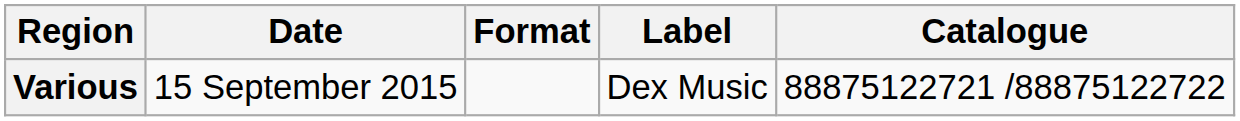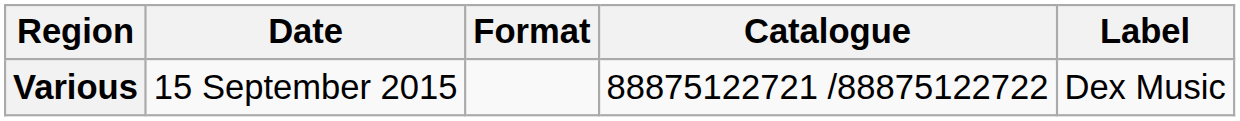columns swapped: Label <-> Catalogue
